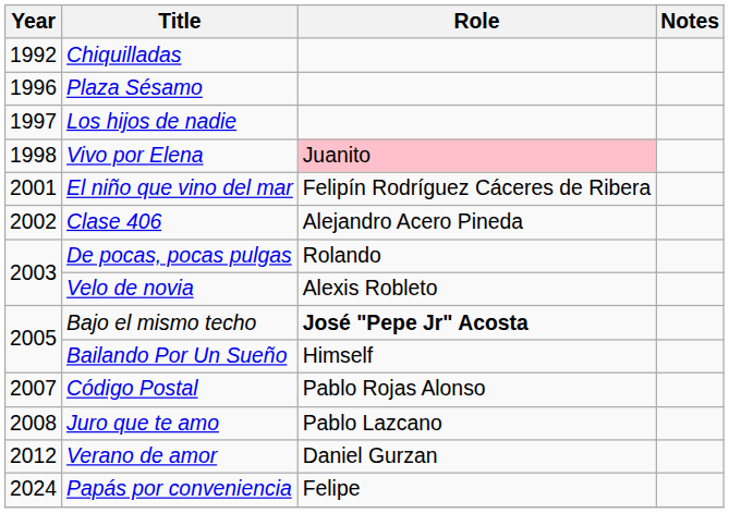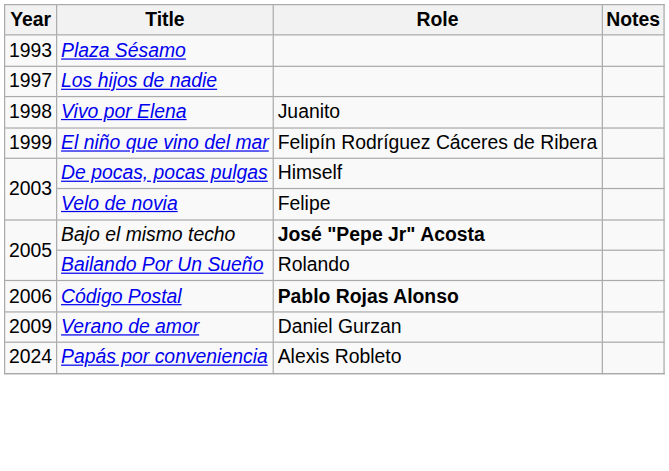- row: 1992 | Chiquilladas
Plaza Sésamo | Year: 1996 -> 1993
Vivo por Elena | Role: pink background -> no background
El niño que vino del mar | Year: 2001 -> 1999
- row: 2002 | Clase 406 | Alejandro Acero Pineda
De pocas, pocas pulgas | Role: Rolando -> Himself
Velo de novia | Role: Alexis Robleto -> Felipe
Bailando Por Un Sueño | Role: Himself -> Rolando
Código Postal | Year: 2007 -> 2006
Código Postal | Role: normal -> bold
- row: 2008 | Juro que te amo | Pablo Lazcano
Verano de amor | Year: 2012 -> 2009
Papás por conveniencia | Role: Felipe -> Alexis Robleto
